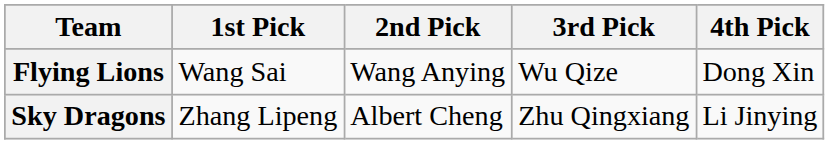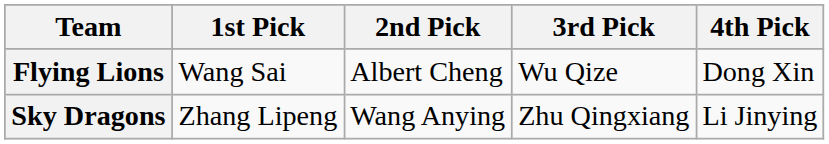Flying Lions | 2nd Pick: Wang Anying -> Albert Cheng
Sky Dragons | 2nd Pick: Albert Cheng -> Wang Anying
